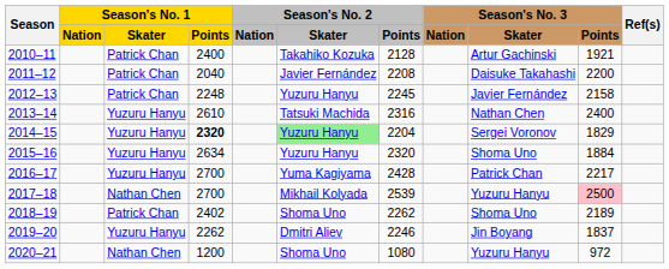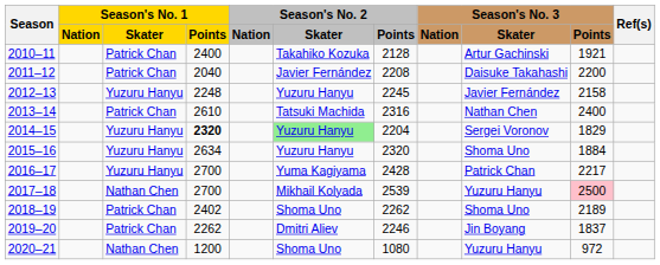2012–13 | Season's No. 1 / Skater: Patrick Chan -> Yuzuru Hanyu
2013–14 | Season's No. 1 / Skater: Yuzuru Hanyu -> Patrick Chan
2019–20 | Season's No. 1 / Skater: Yuzuru Hanyu -> Patrick Chan
